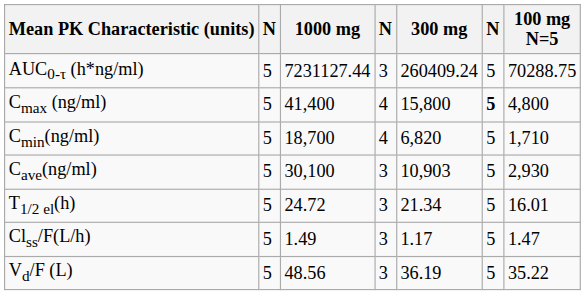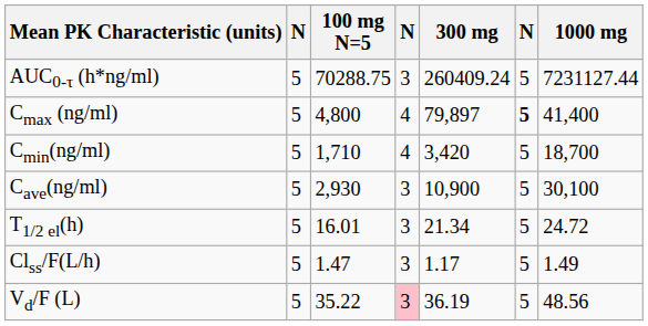columns swapped: 100 mg N=5 <-> 1000 mg
Cmax (ng/ml) | 300 mg: 15,800 -> 79,897
Cmin(ng/ml) | 300 mg: 6,820 -> 3,420
Cave(ng/ml) | 300 mg: 10,903 -> 10,900
Vd/F (L) | column 4: no background -> pink background
